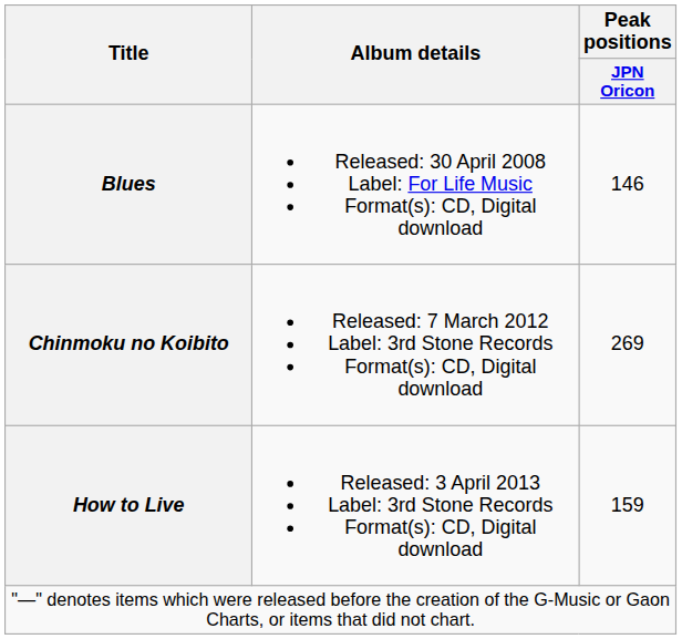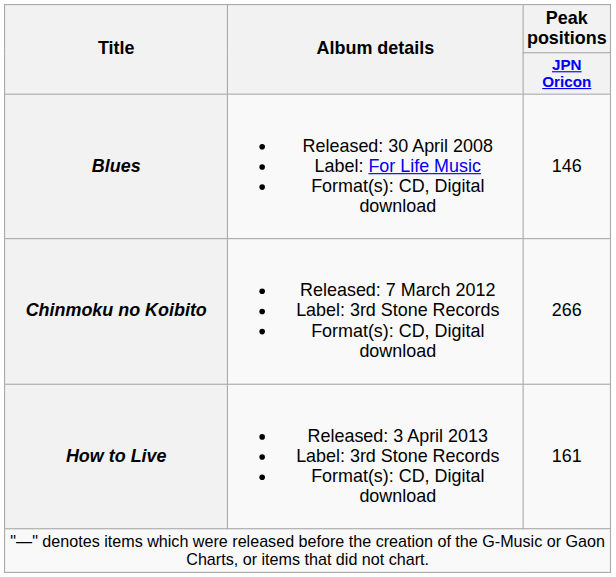Chinmoku no Koibito | Peak positions / JPN Oricon: 269 -> 266
How to Live | Peak positions / JPN Oricon: 159 -> 161
